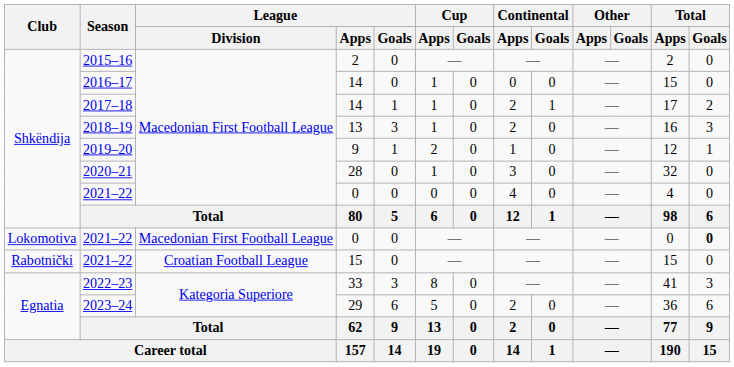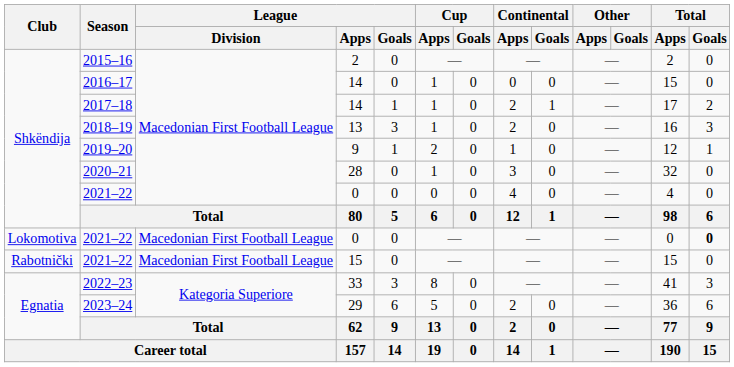Rabotnički / 2021–22 | League / Division: Croatian Football League -> Macedonian First Football League
